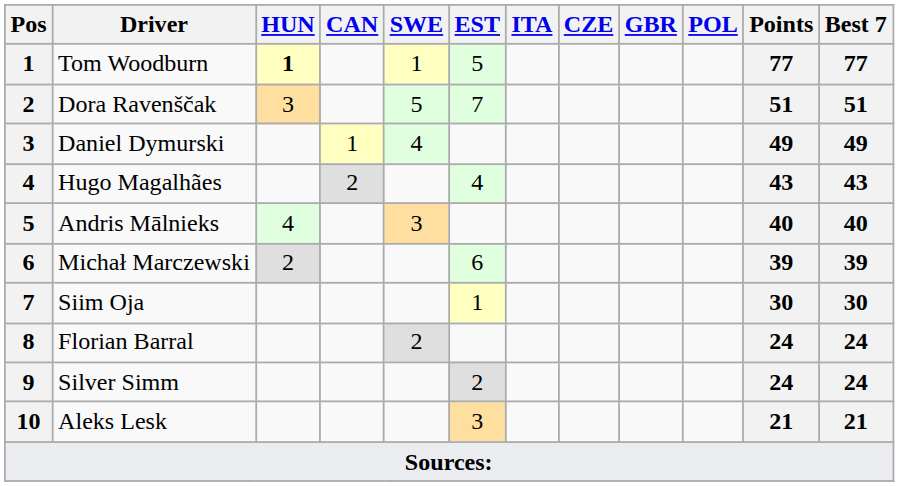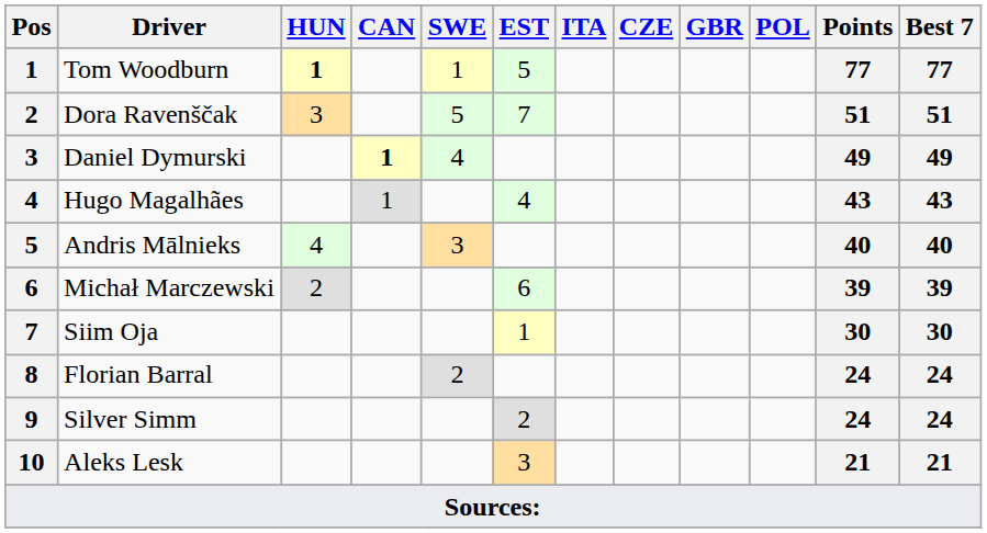Daniel Dymurski | CAN: normal -> bold
Hugo Magalhães | CAN: 2 -> 1
